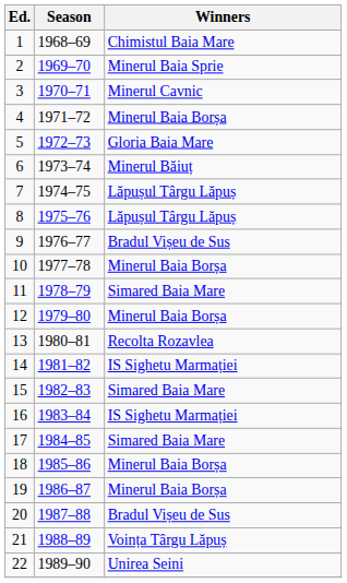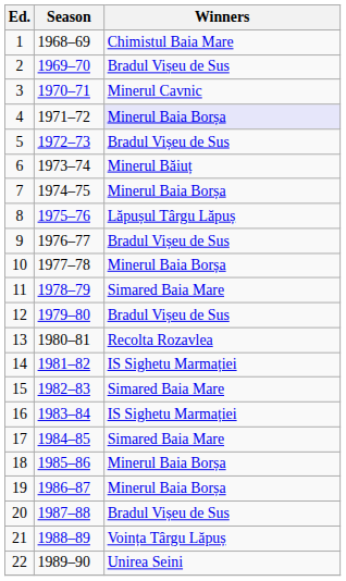2 | Winners: Minerul Baia Sprie -> Bradul Vișeu de Sus
4 | Winners: no background -> lavender background
5 | Winners: Gloria Baia Mare -> Bradul Vișeu de Sus
7 | Winners: Lăpușul Târgu Lăpuș -> Minerul Baia Borșa
12 | Winners: Minerul Baia Borșa -> Bradul Vișeu de Sus
